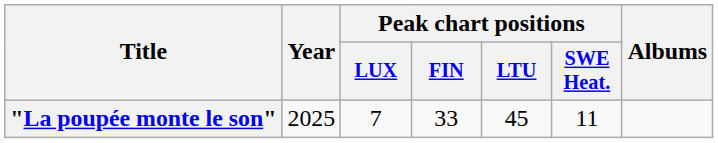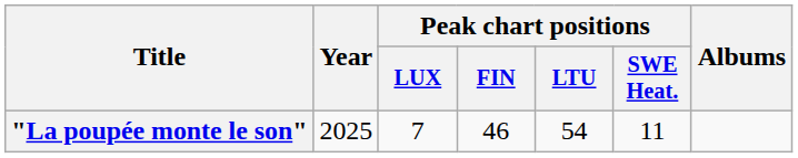"La poupée monte le son" | Peak chart positions / FIN: 33 -> 46
"La poupée monte le son" | Peak chart positions / LTU: 45 -> 54
